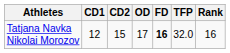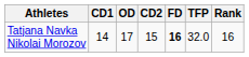columns swapped: CD2 <-> OD
Tatjana Navka Nikolai Morozov | CD1: 12 -> 14
